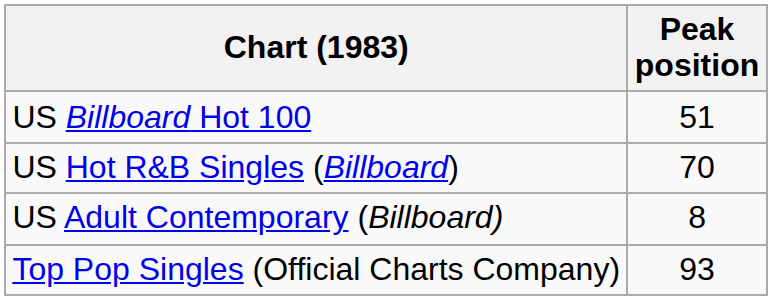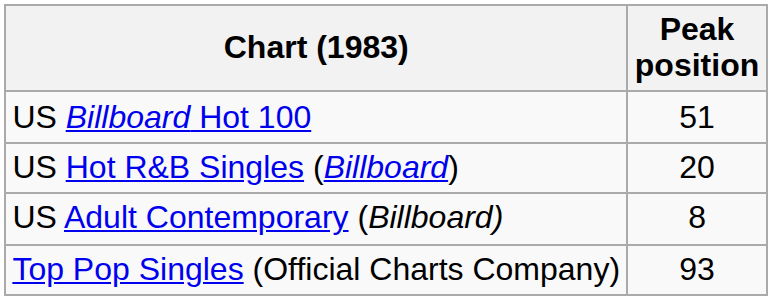US Hot R&B Singles (Billboard) | Peak position: 70 -> 20
